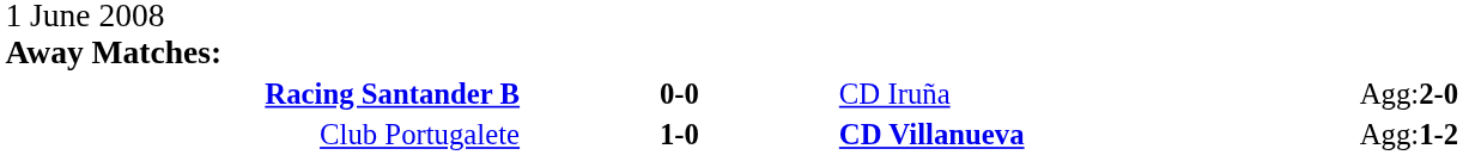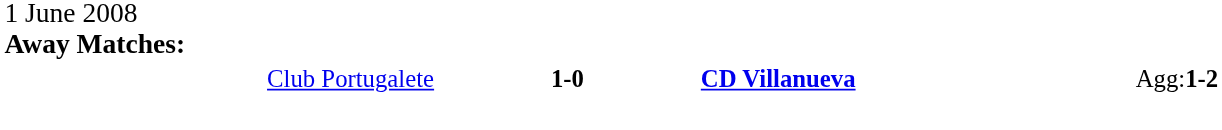- row: Racing Santander B | 0-0 | CD Iruña | Agg:2-0
